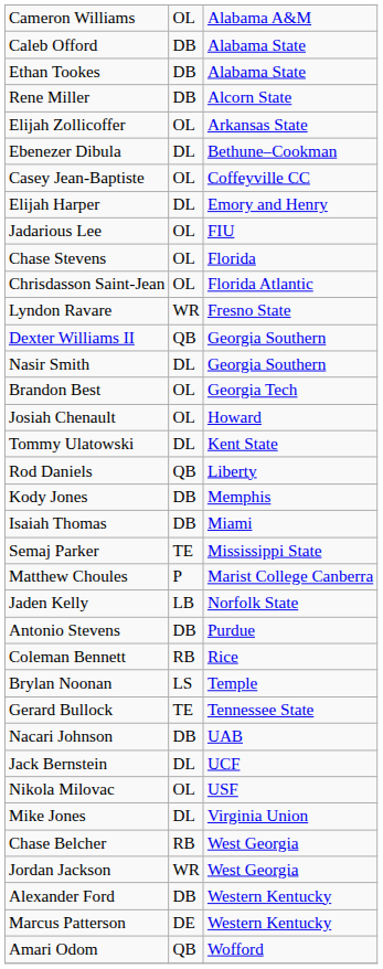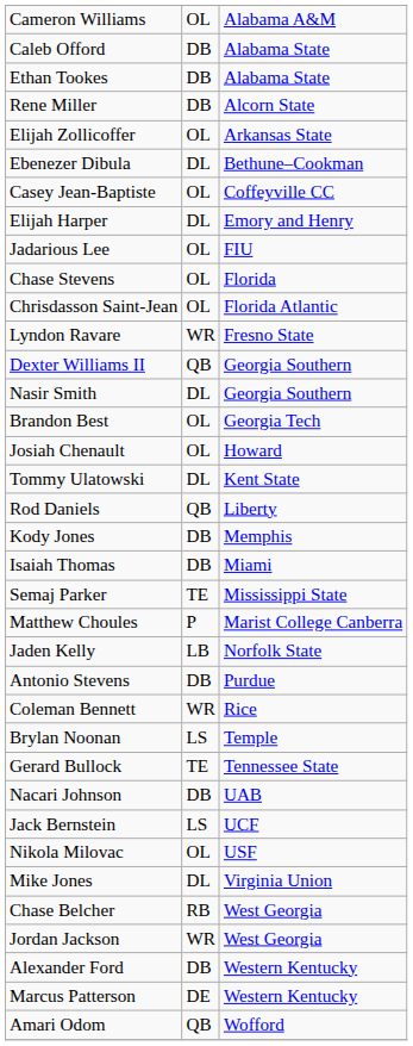Coleman Bennett | column 2: RB -> WR
Jack Bernstein | column 2: DL -> LS
